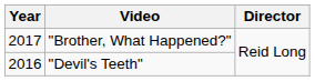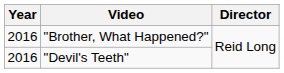"Brother, What Happened?" | Year: 2017 -> 2016
